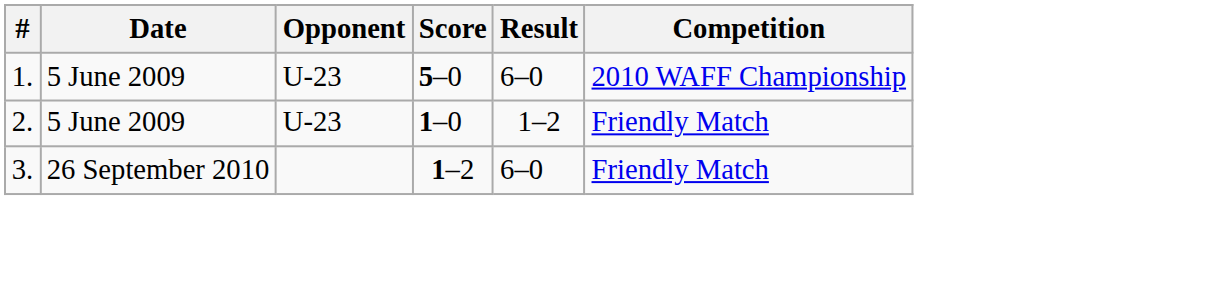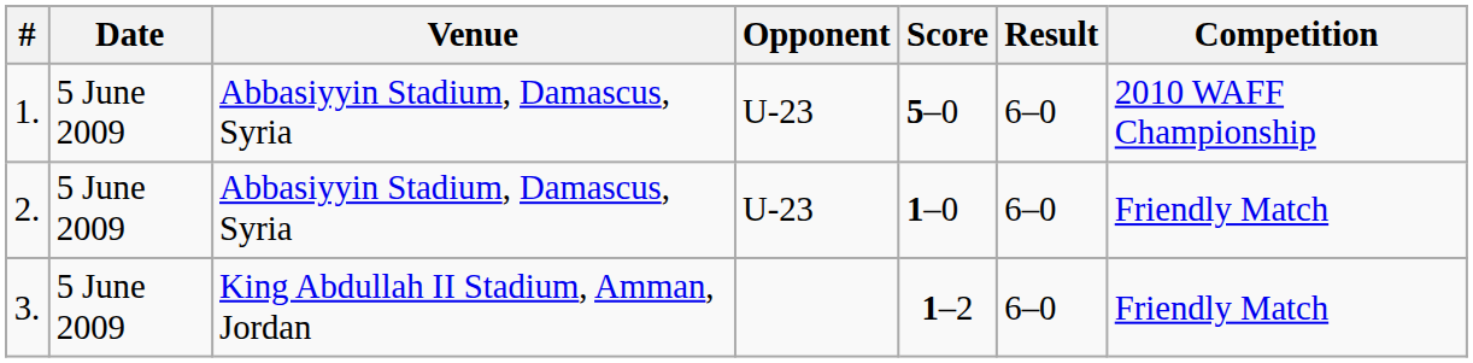+ column: Venue | Abbasiyyin Stadium, Damascus, Syria | Abbasiyyin Stadium, Damascus, Syria | King Abdullah II Stadium, Amman, Jordan
2. | Result: 1–2 -> 6–0
3. | Date: 26 September 2010 -> 5 June 2009
